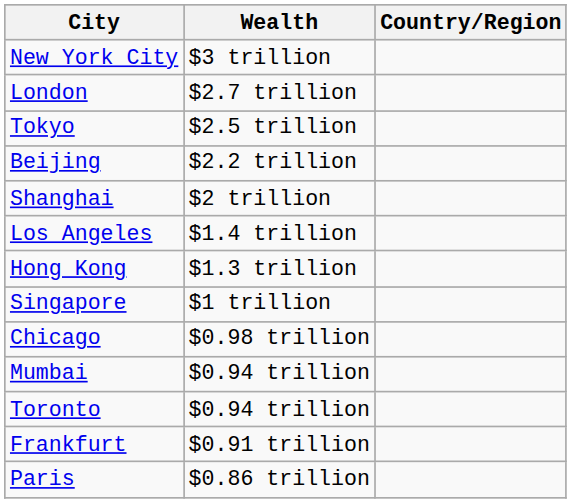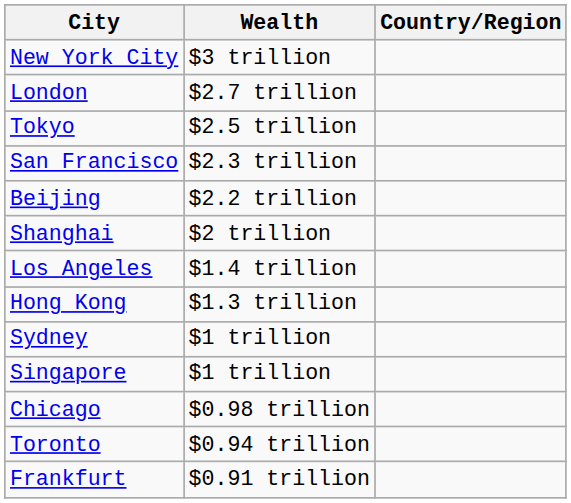+ row: San Francisco | $2.3 trillion
+ row: Sydney | $1 trillion
- row: Mumbai | $0.94 trillion
- row: Paris | $0.86 trillion
